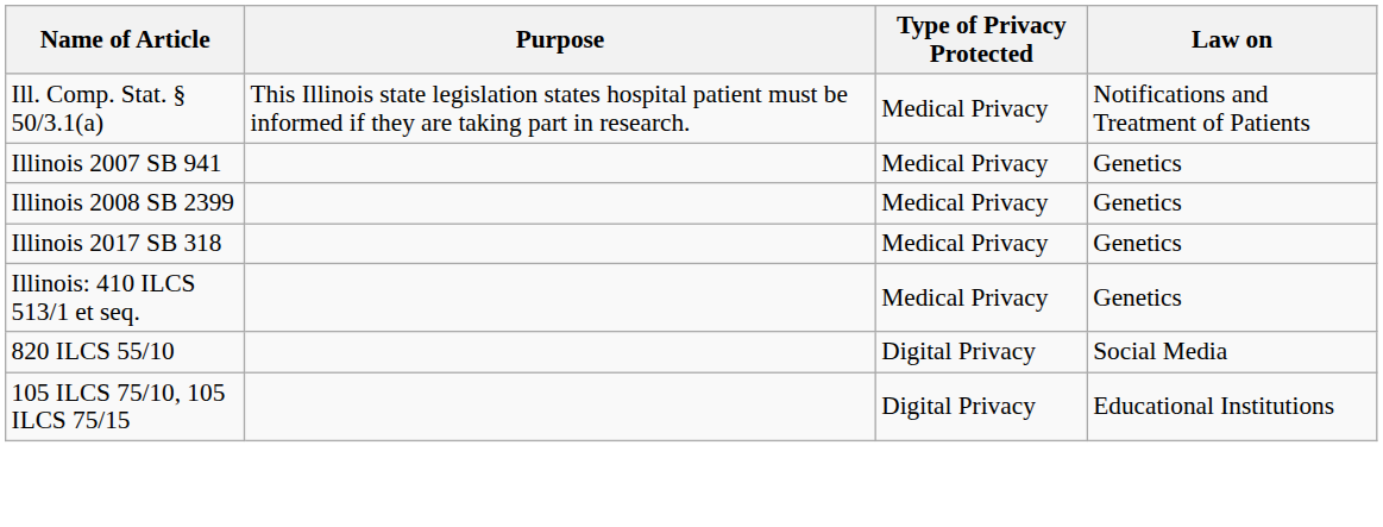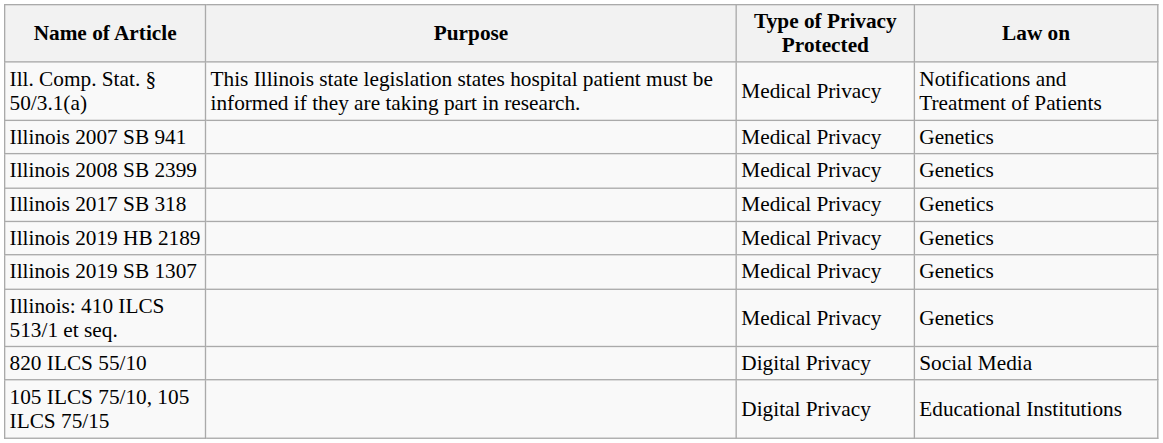+ row: Illinois 2019 HB 2189 | Medical Privacy | Genetics
+ row: Illinois 2019 SB 1307 | Medical Privacy | Genetics
